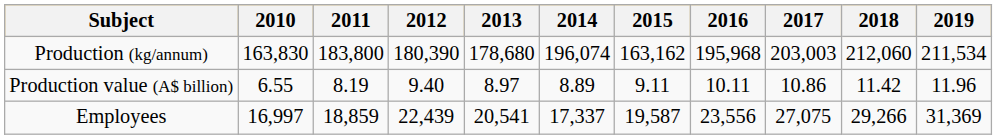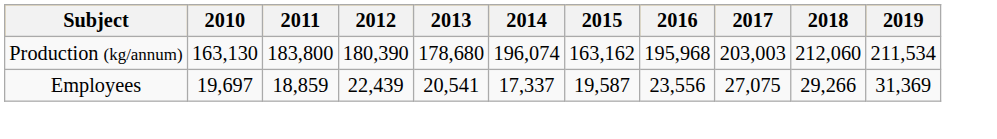Production (kg/annum) | 2010: 163,830 -> 163,130
- row: Production value (A$ billion) | 6.55 | 8.19 | 9.40 | 8.97 | 8.89 | 9.11 | 10.11 | 10.86 | 11.42 | 11.96
Employees | 2010: 16,997 -> 19,697
